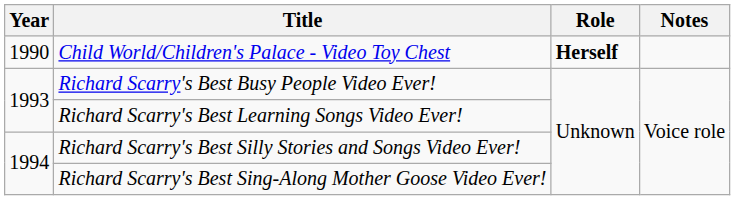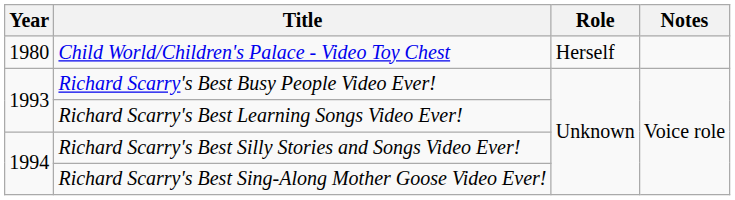Child World/Children's Palace - Video Toy Chest | Year: 1990 -> 1980
Child World/Children's Palace - Video Toy Chest | Role: bold -> normal
